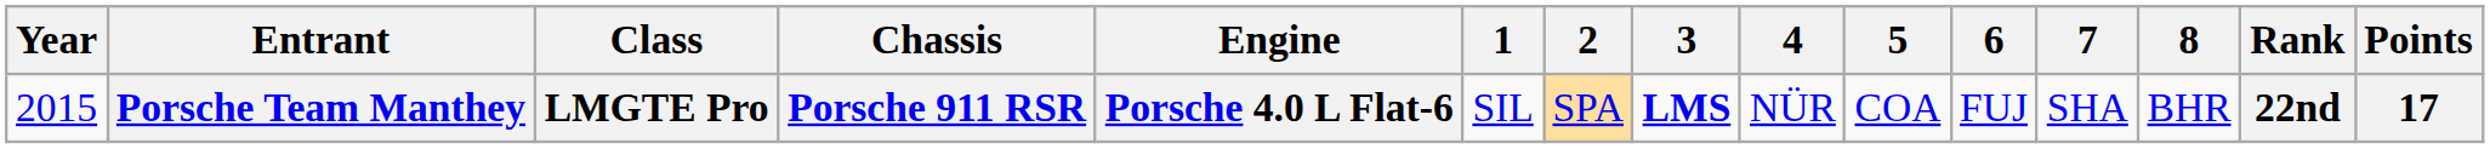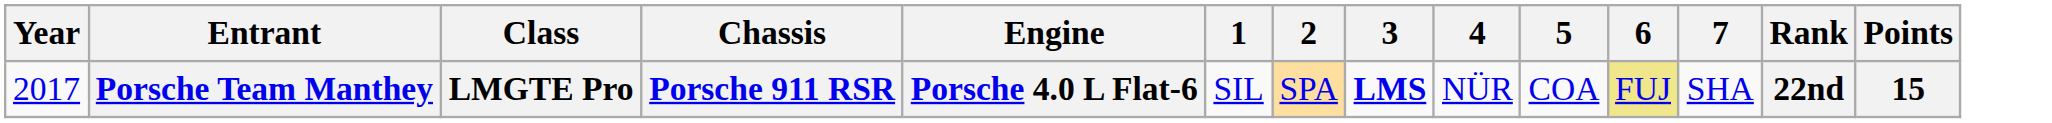- column: 8 | BHR
Porsche Team Manthey | Year: 2015 -> 2017
Porsche Team Manthey | 6: no background -> khaki background
Porsche Team Manthey | Points: 17 -> 15
